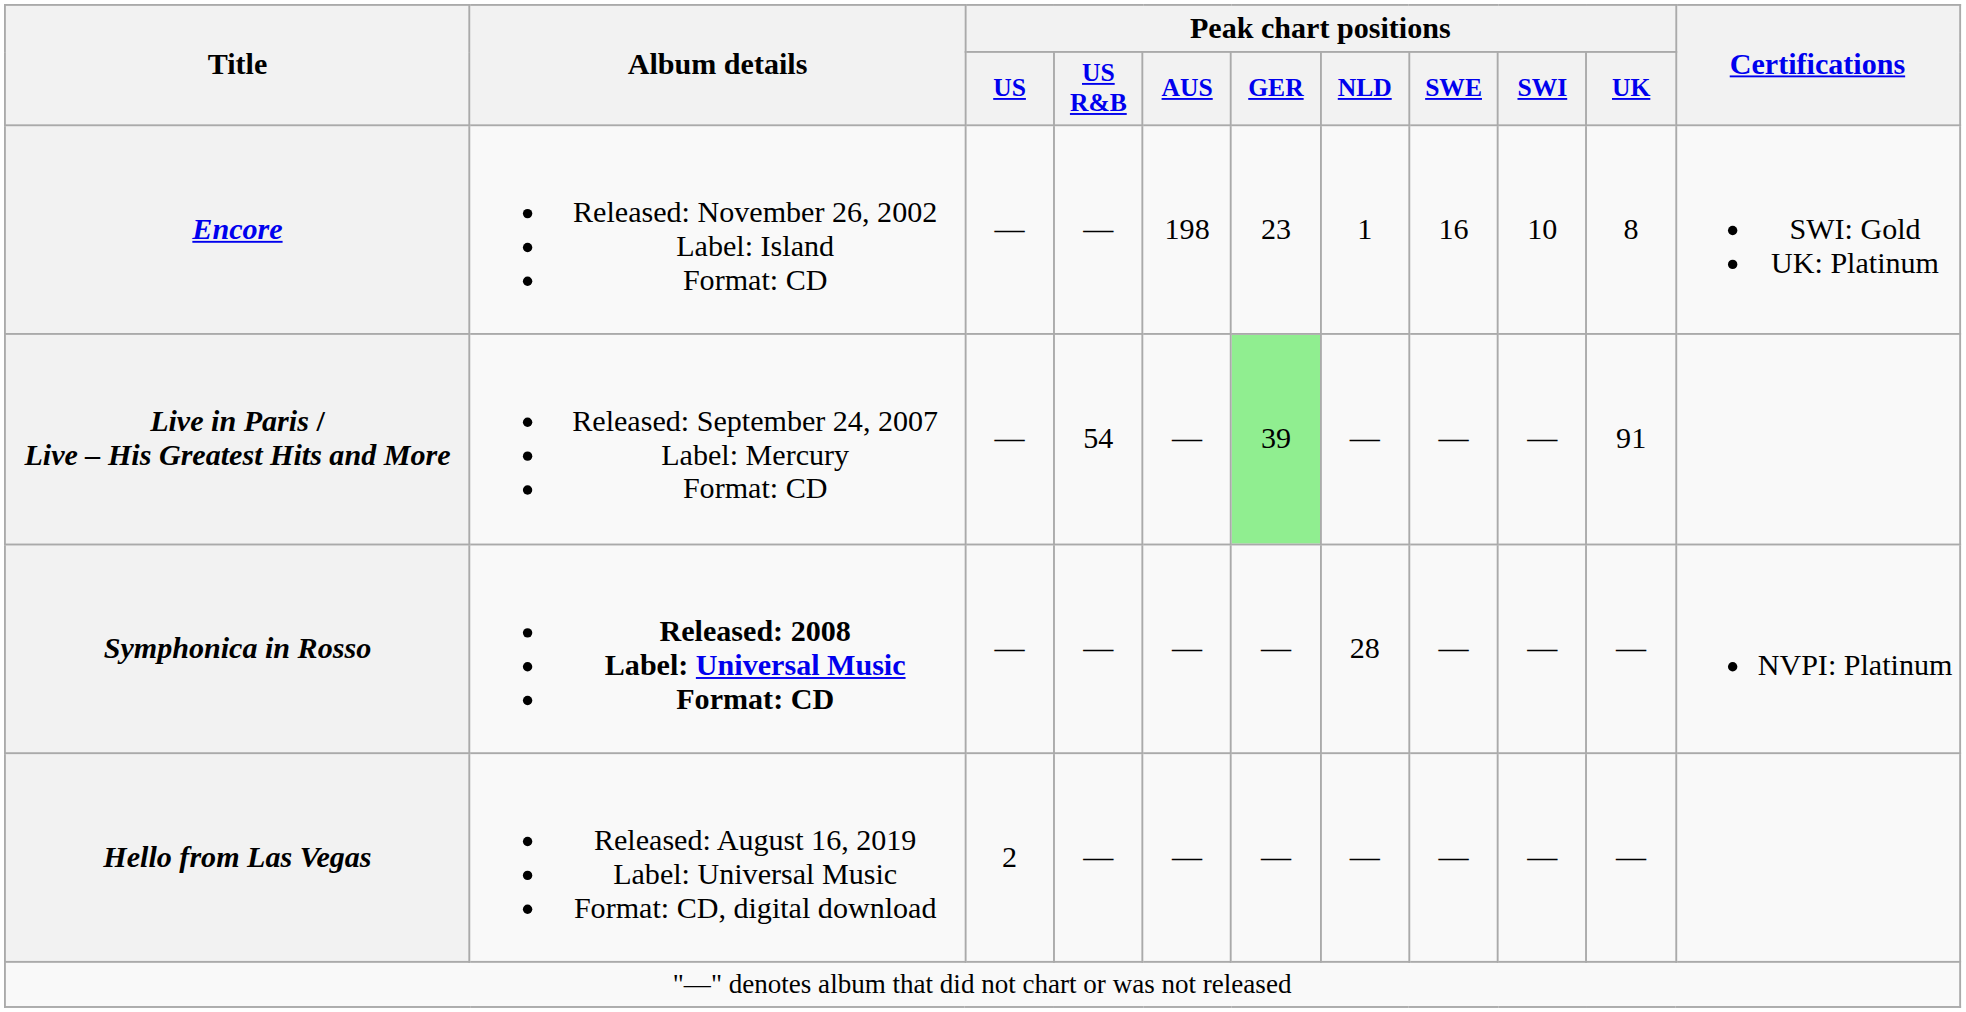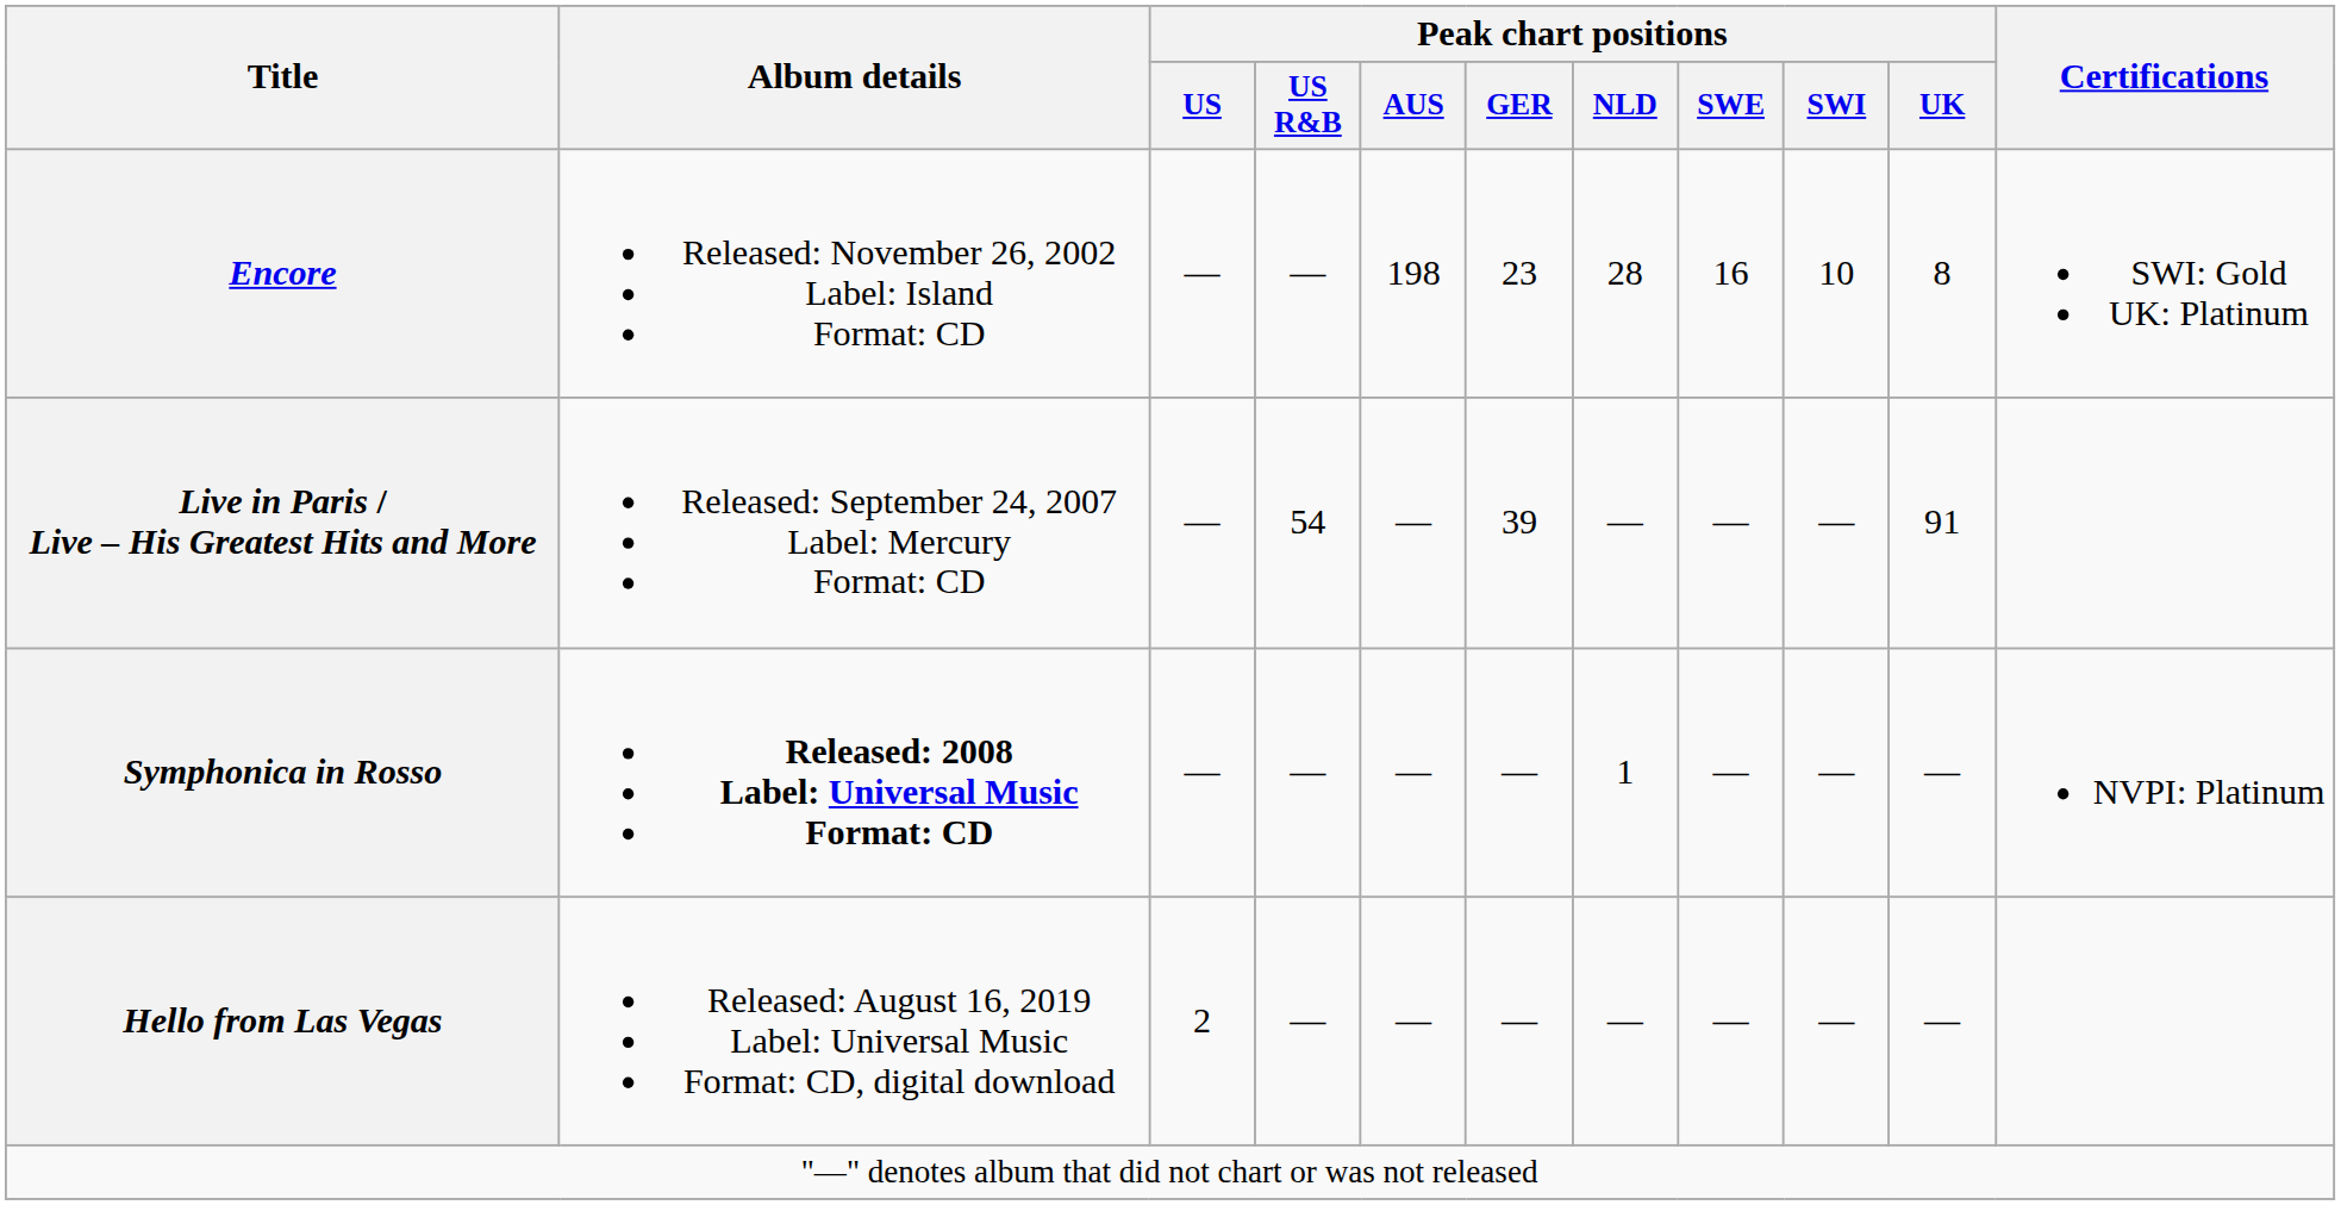Encore | Peak chart positions / NLD: 1 -> 28
Live in Paris / Live – His Greatest Hits and More | Peak chart positions / GER: lightgreen background -> no background
Symphonica in Rosso | Peak chart positions / NLD: 28 -> 1
